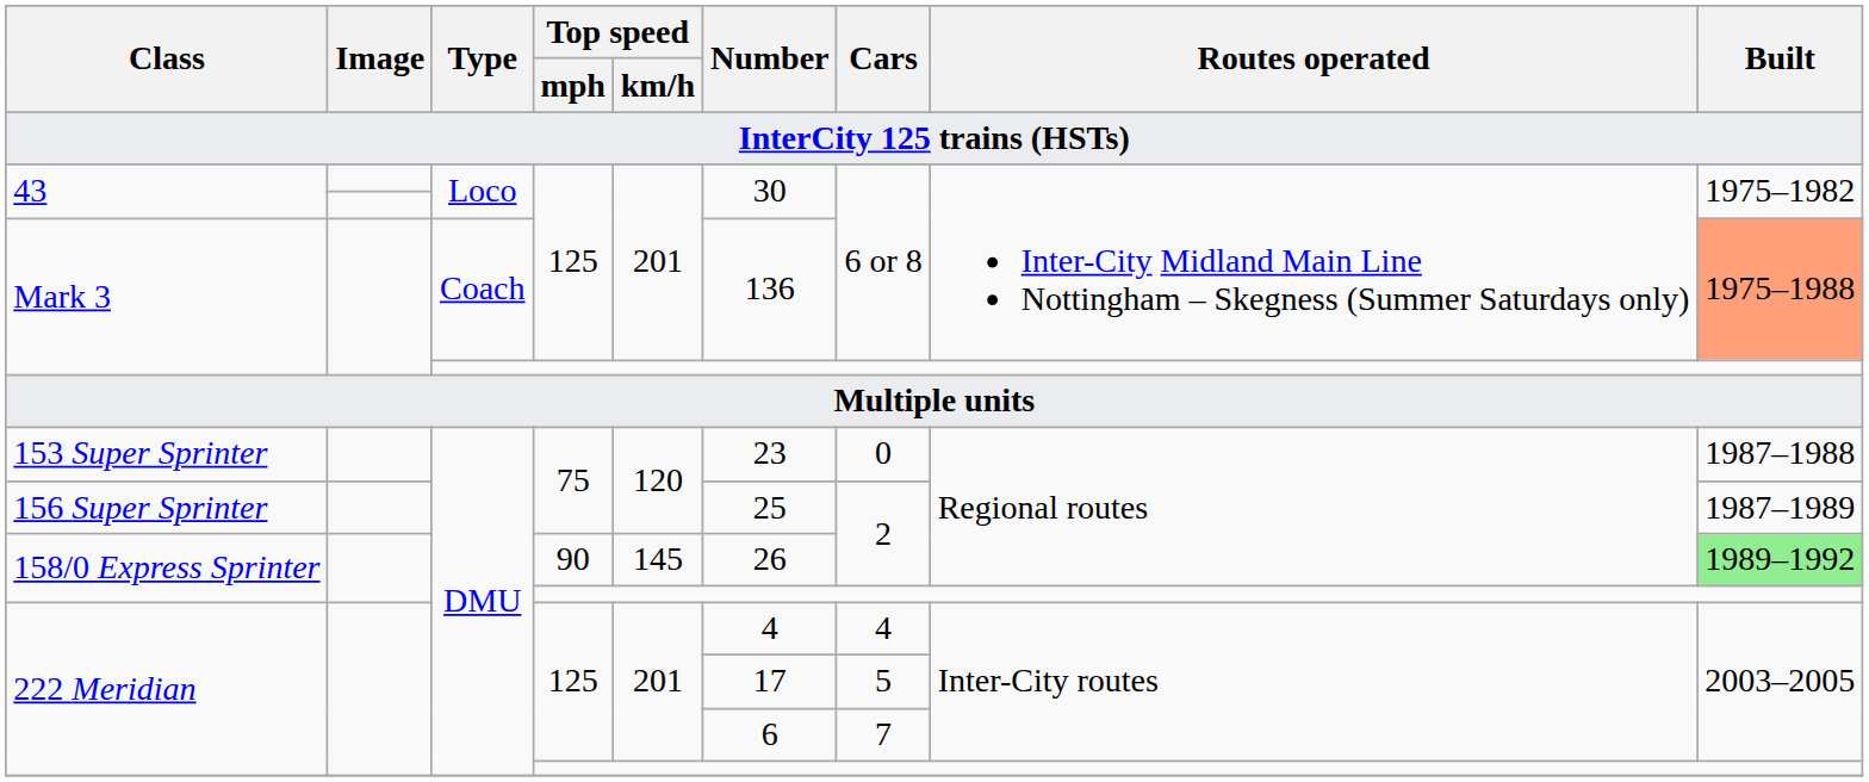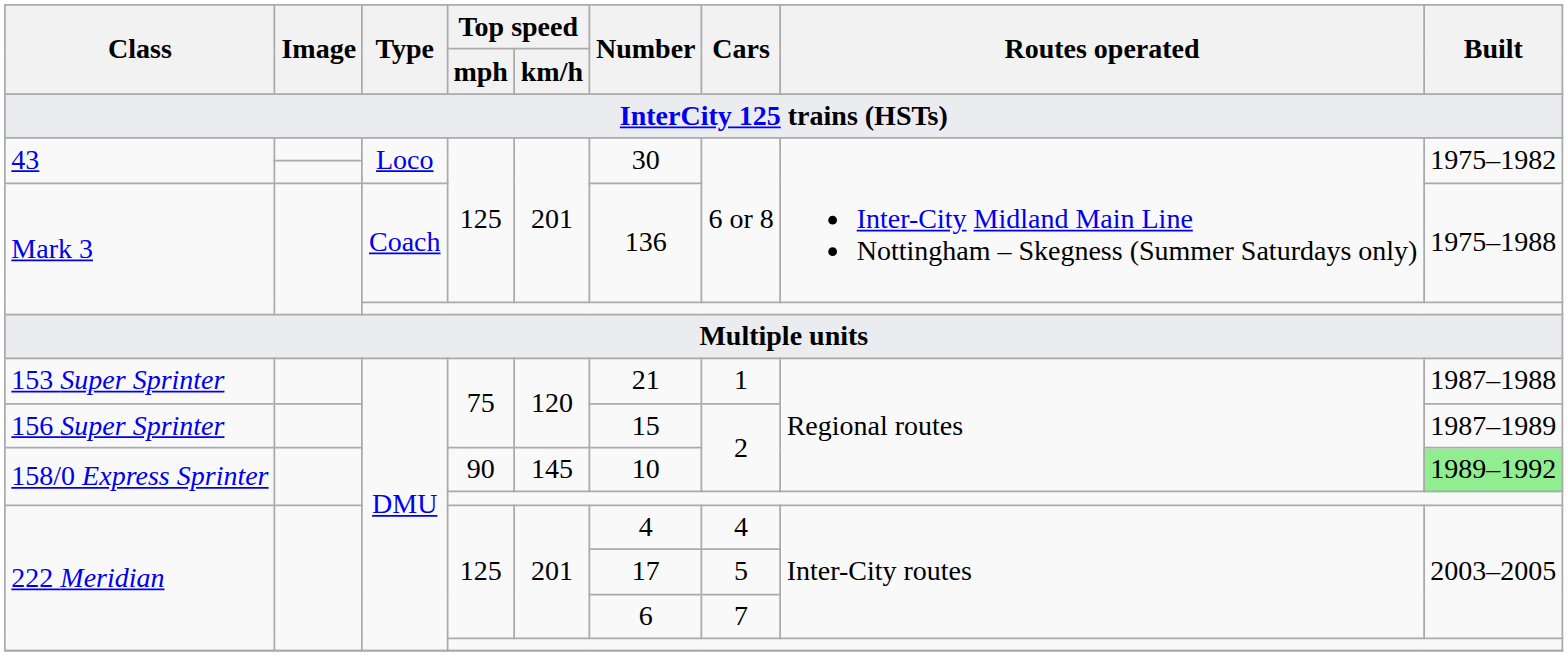Mark 3 / 125 | Built: lightsalmon background -> no background
153 Super Sprinter | Number: 23 -> 21
153 Super Sprinter | Cars: 0 -> 1
156 Super Sprinter | Number: 25 -> 15
158/0 Express Sprinter / 90 | Number: 26 -> 10
